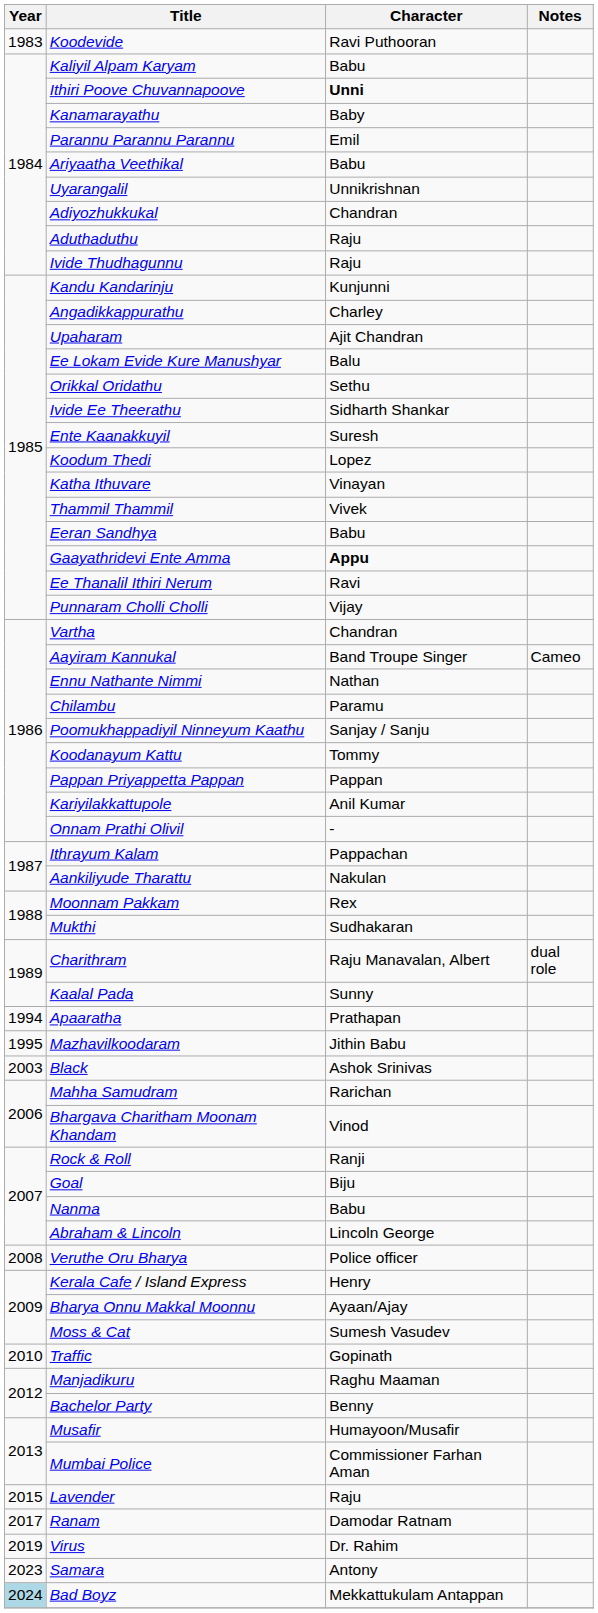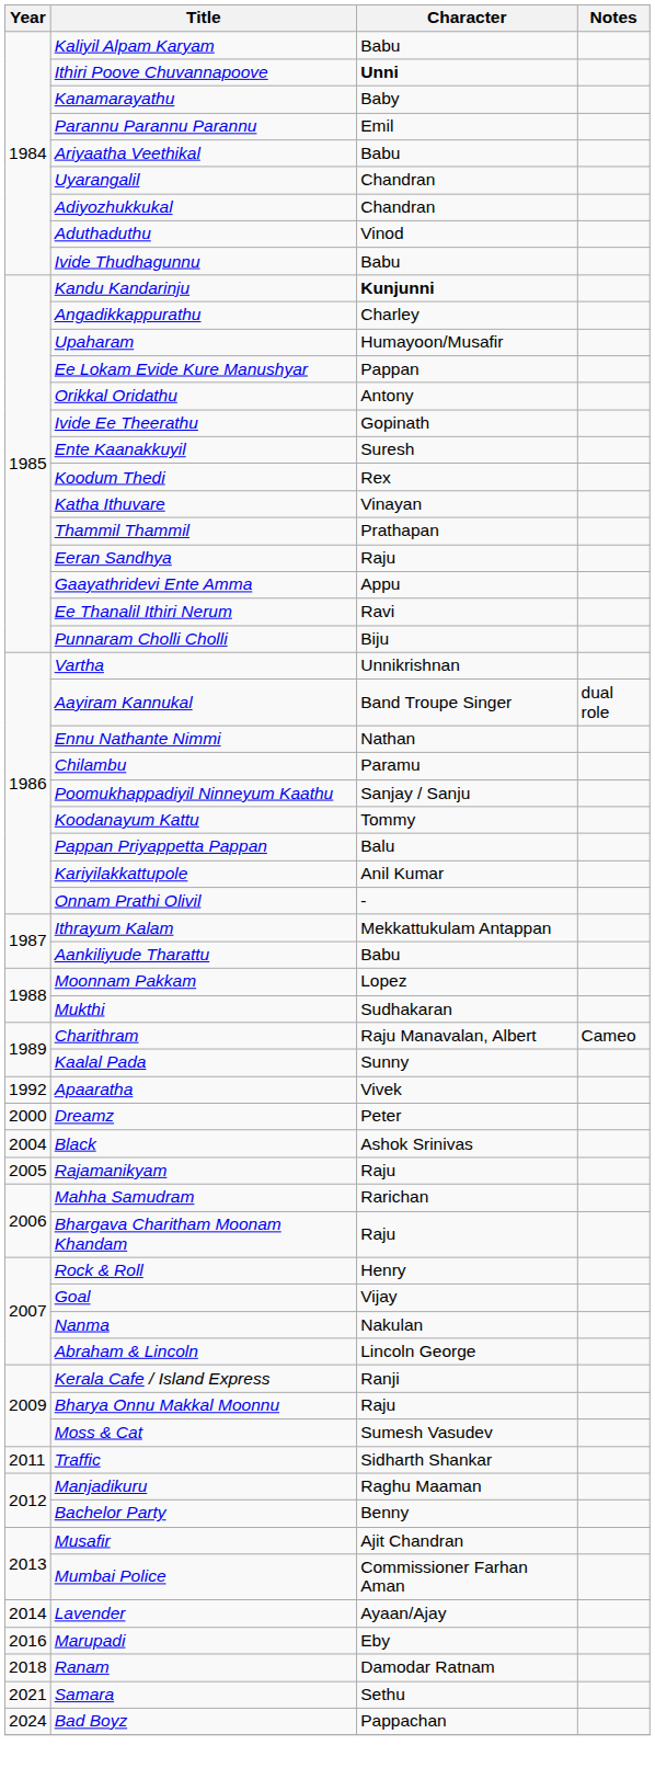- row: 1983 | Koodevide | Ravi Puthooran
Uyarangalil | Character: Unnikrishnan -> Chandran
Aduthaduthu | Character: Raju -> Vinod
Ivide Thudhagunnu | Character: Raju -> Babu
Kandu Kandarinju | Character: normal -> bold
Upaharam | Character: Ajit Chandran -> Humayoon/Musafir
Ee Lokam Evide Kure Manushyar | Character: Balu -> Pappan
Orikkal Oridathu | Character: Sethu -> Antony
Ivide Ee Theerathu | Character: Sidharth Shankar -> Gopinath
Koodum Thedi | Character: Lopez -> Rex
Thammil Thammil | Character: Vivek -> Prathapan
Eeran Sandhya | Character: Babu -> Raju
Gaayathridevi Ente Amma | Character: bold -> normal
Punnaram Cholli Cholli | Character: Vijay -> Biju
Vartha | Character: Chandran -> Unnikrishnan
Aayiram Kannukal | Notes: Cameo -> dual role
Pappan Priyappetta Pappan | Character: Pappan -> Balu
Ithrayum Kalam | Character: Pappachan -> Mekkattukulam Antappan
Aankiliyude Tharattu | Character: Nakulan -> Babu
Moonnam Pakkam | Character: Rex -> Lopez
Charithram | Notes: dual role -> Cameo
Apaaratha | Year: 1994 -> 1992
Apaaratha | Character: Prathapan -> Vivek
- row: 1995 | Mazhavilkoodaram | Jithin Babu
+ row: 2000 | Dreamz | Peter
Black | Year: 2003 -> 2004
+ row: 2005 | Rajamanikyam | Raju
Bhargava Charitham Moonam Khandam | Character: Vinod -> Raju
Rock & Roll | Character: Ranji -> Henry
Goal | Character: Biju -> Vijay
Nanma | Character: Babu -> Nakulan
- row: 2008 | Veruthe Oru Bharya | Police officer
Kerala Cafe / Island Express | Character: Henry -> Ranji
Bharya Onnu Makkal Moonnu | Character: Ayaan/Ajay -> Raju
Traffic | Year: 2010 -> 2011
Traffic | Character: Gopinath -> Sidharth Shankar
Musafir | Character: Humayoon/Musafir -> Ajit Chandran
Lavender | Year: 2015 -> 2014
Lavender | Character: Raju -> Ayaan/Ajay
+ row: 2016 | Marupadi | Eby
Ranam | Year: 2017 -> 2018
- row: 2019 | Virus | Dr. Rahim
Samara | Year: 2023 -> 2021
Samara | Character: Antony -> Sethu
Bad Boyz | Year: lightblue background -> no background
Bad Boyz | Character: Mekkattukulam Antappan -> Pappachan
